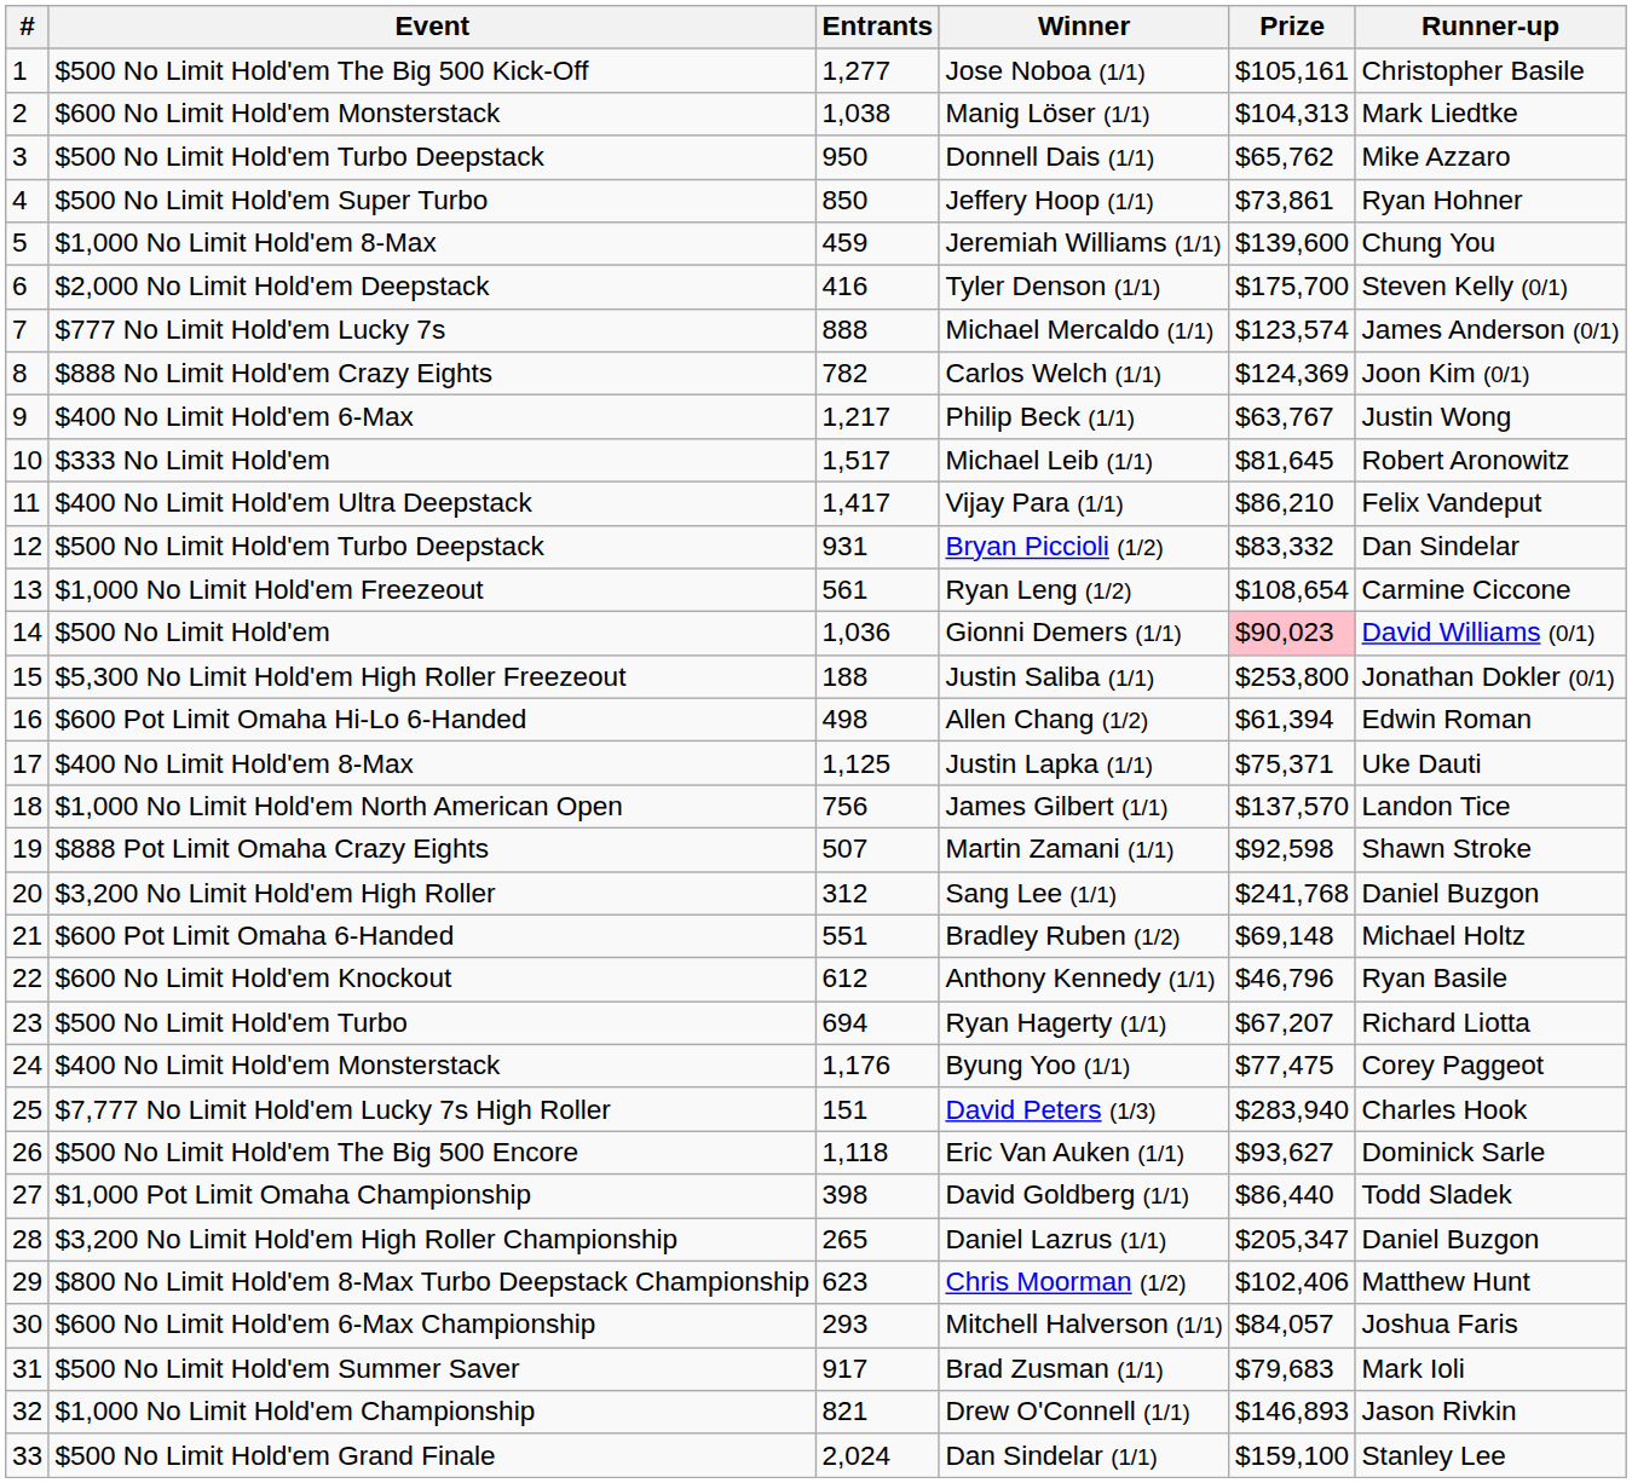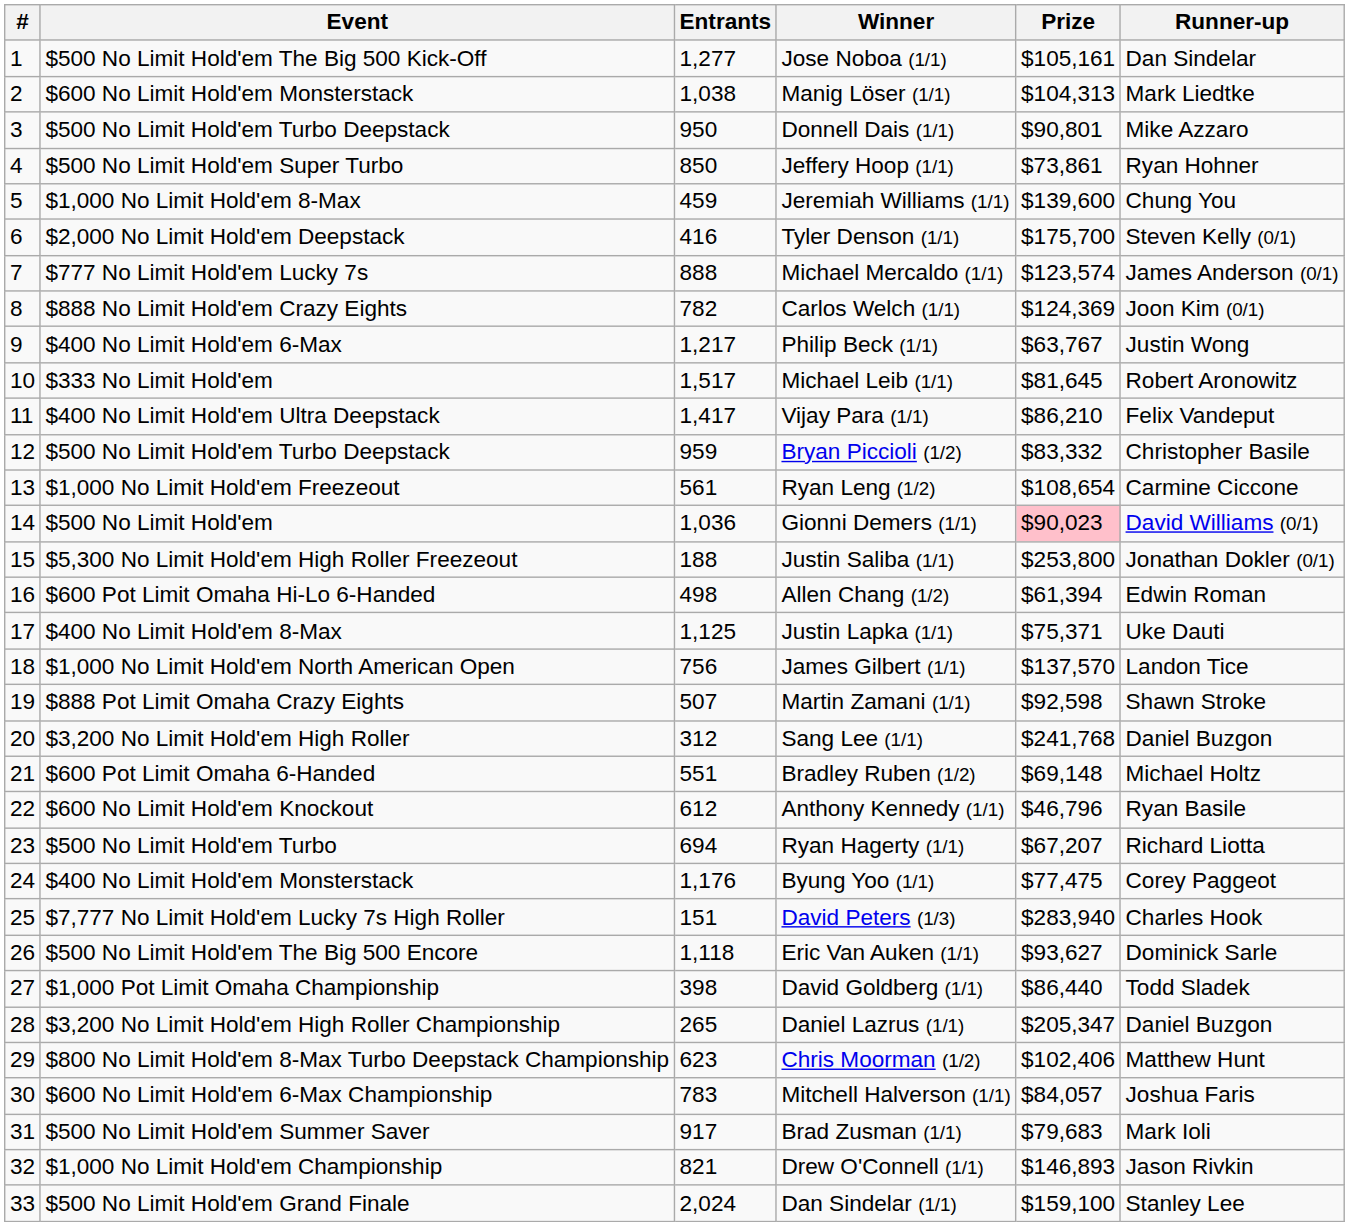Jose Noboa (1/1) | Runner-up: Christopher Basile -> Dan Sindelar
Donnell Dais (1/1) | Prize: $65,762 -> $90,801
Bryan Piccioli (1/2) | Entrants: 931 -> 959
Bryan Piccioli (1/2) | Runner-up: Dan Sindelar -> Christopher Basile
Mitchell Halverson (1/1) | Entrants: 293 -> 783
